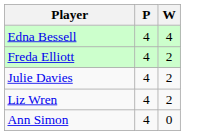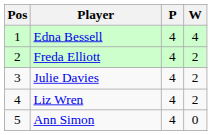+ column: Pos | 1 | 2 | 3 | 4 | 5
